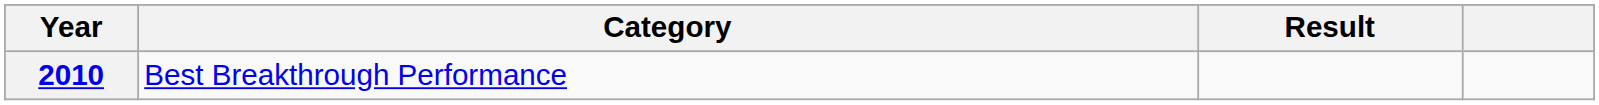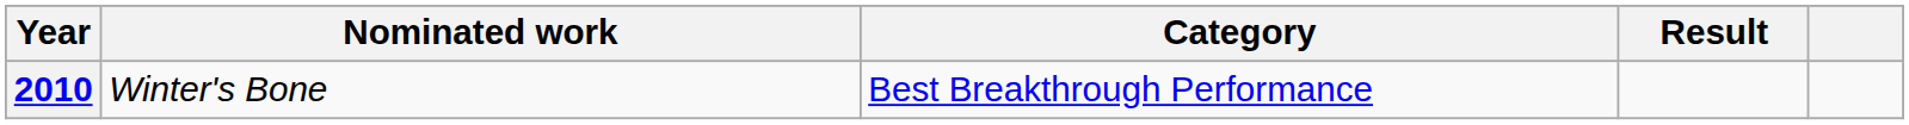+ column: Nominated work | Winter's Bone
